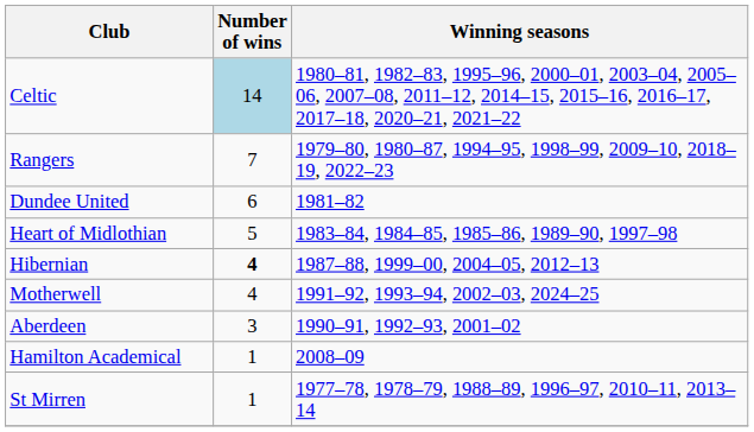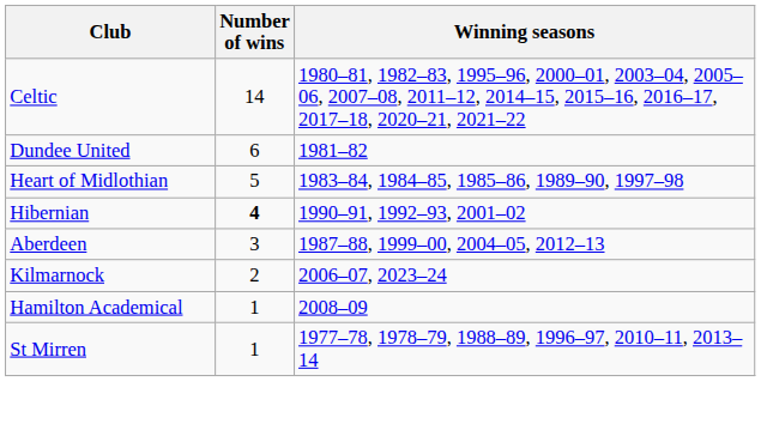Celtic | Number of wins: lightblue background -> no background
- row: Rangers | 7 | 1979–80, 1980–87, 1994–95, 1998–99, 2009–10, 2018–19, 2022–23
Hibernian | Winning seasons: 1987–88, 1999–00, 2004–05, 2012–13 -> 1990–91, 1992–93, 2001–02
- row: Motherwell | 4 | 1991–92, 1993–94, 2002–03, 2024–25
Aberdeen | Winning seasons: 1990–91, 1992–93, 2001–02 -> 1987–88, 1999–00, 2004–05, 2012–13
+ row: Kilmarnock | 2 | 2006–07, 2023–24
